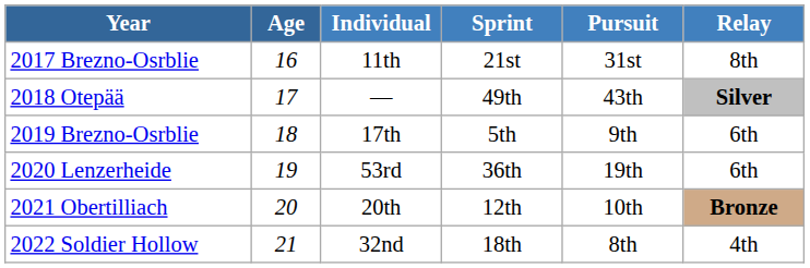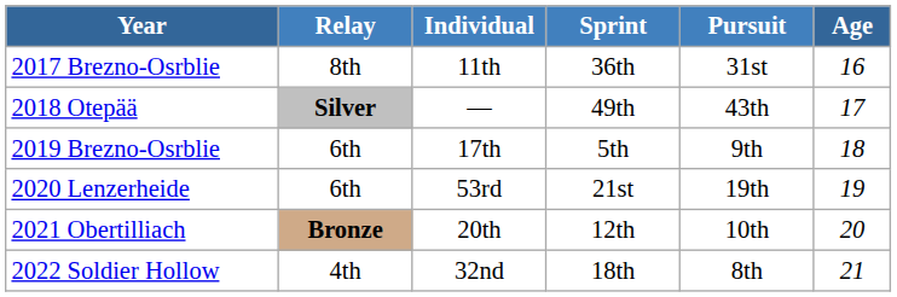columns swapped: Age <-> Relay
2017 Brezno-Osrblie | Sprint: 21st -> 36th
2020 Lenzerheide | Sprint: 36th -> 21st
